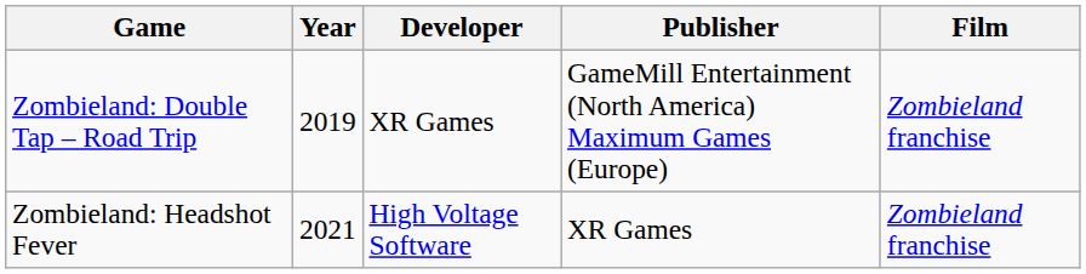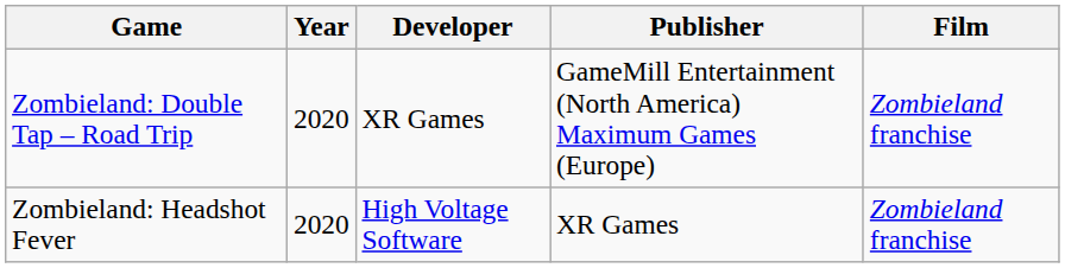Zombieland: Double Tap – Road Trip | Year: 2019 -> 2020
Zombieland: Headshot Fever | Year: 2021 -> 2020
